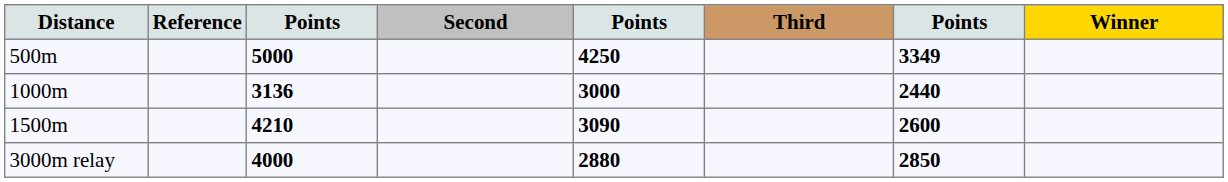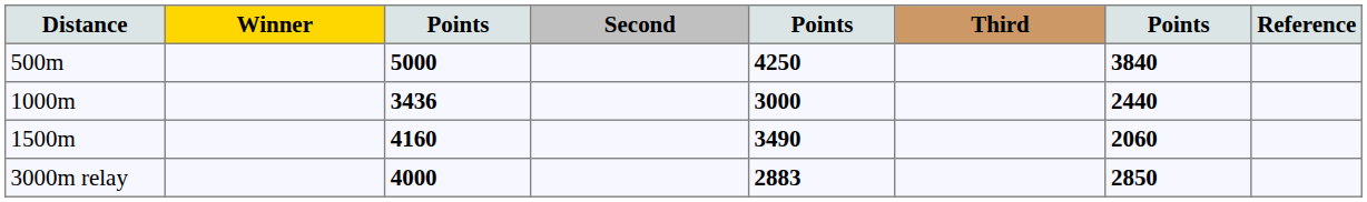columns swapped: Winner <-> Reference
500m | column 7: 3349 -> 3840
1000m | column 3: 3136 -> 3436
1500m | column 3: 4210 -> 4160
1500m | column 5: 3090 -> 3490
1500m | column 7: 2600 -> 2060
3000m relay | column 5: 2880 -> 2883
